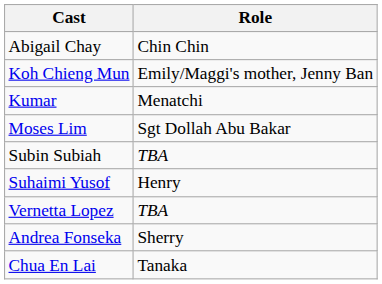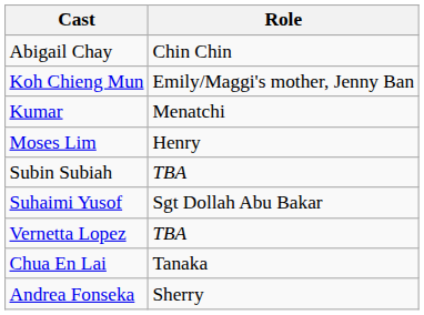Moses Lim | Role: Sgt Dollah Abu Bakar -> Henry
Suhaimi Yusof | Role: Henry -> Sgt Dollah Abu Bakar
rows swapped: Chua En Lai <-> Andrea Fonseka
